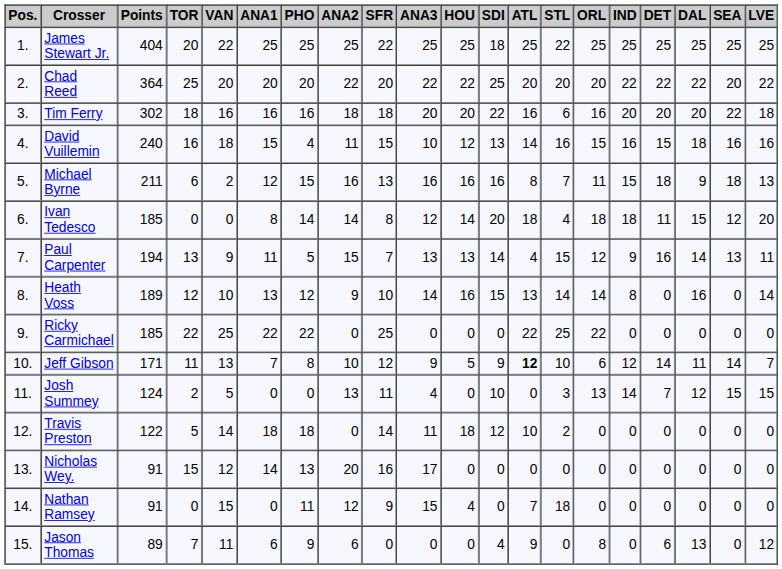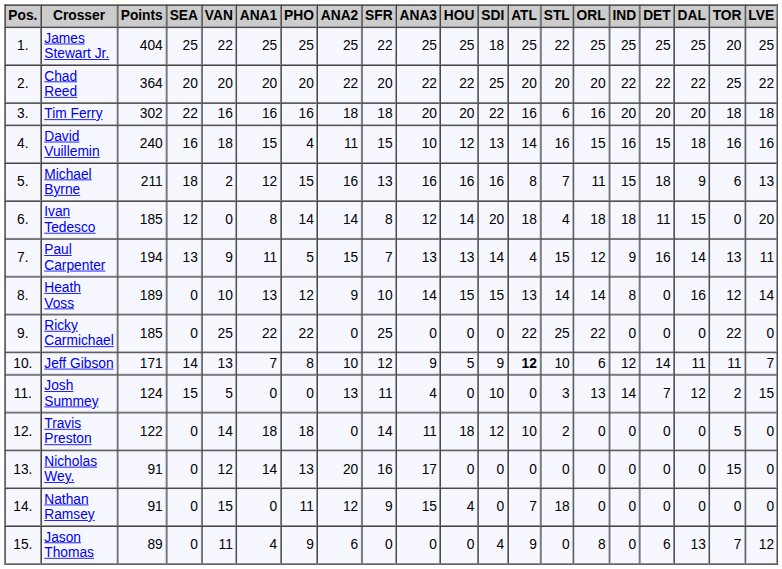columns swapped: TOR <-> SEA
Heath Voss | HOU: 16 -> 15
Jason Thomas | ANA1: 6 -> 4
